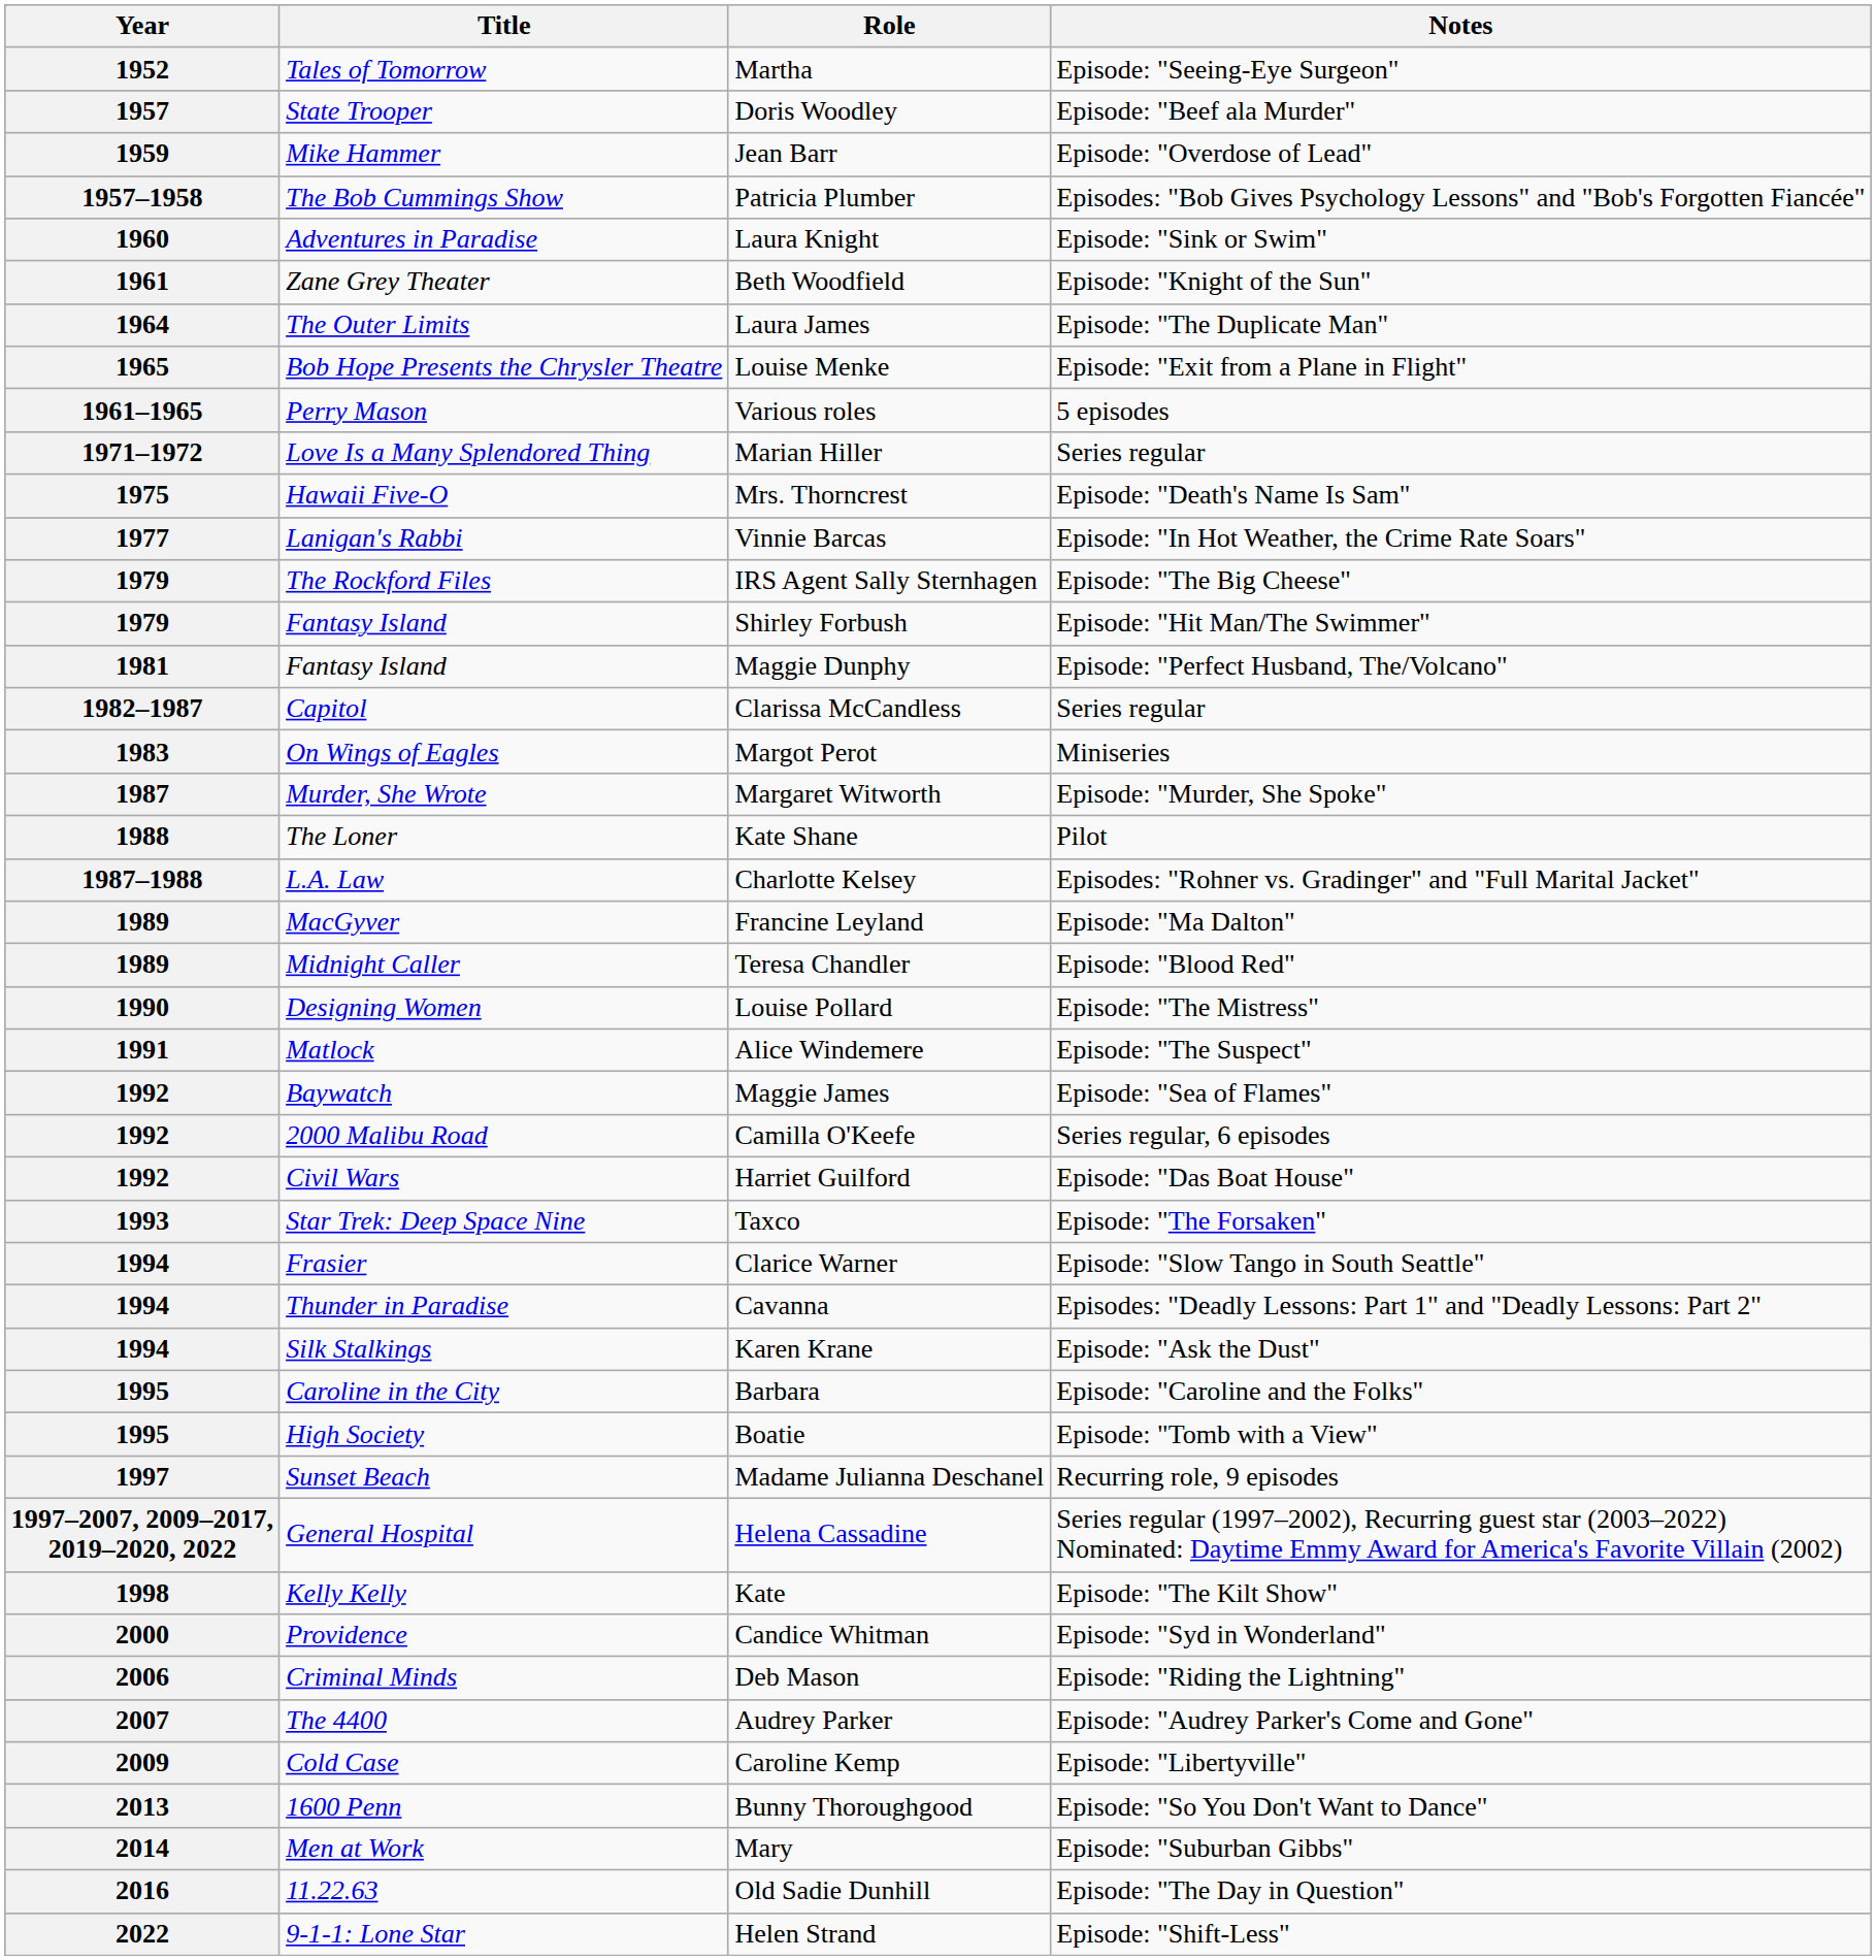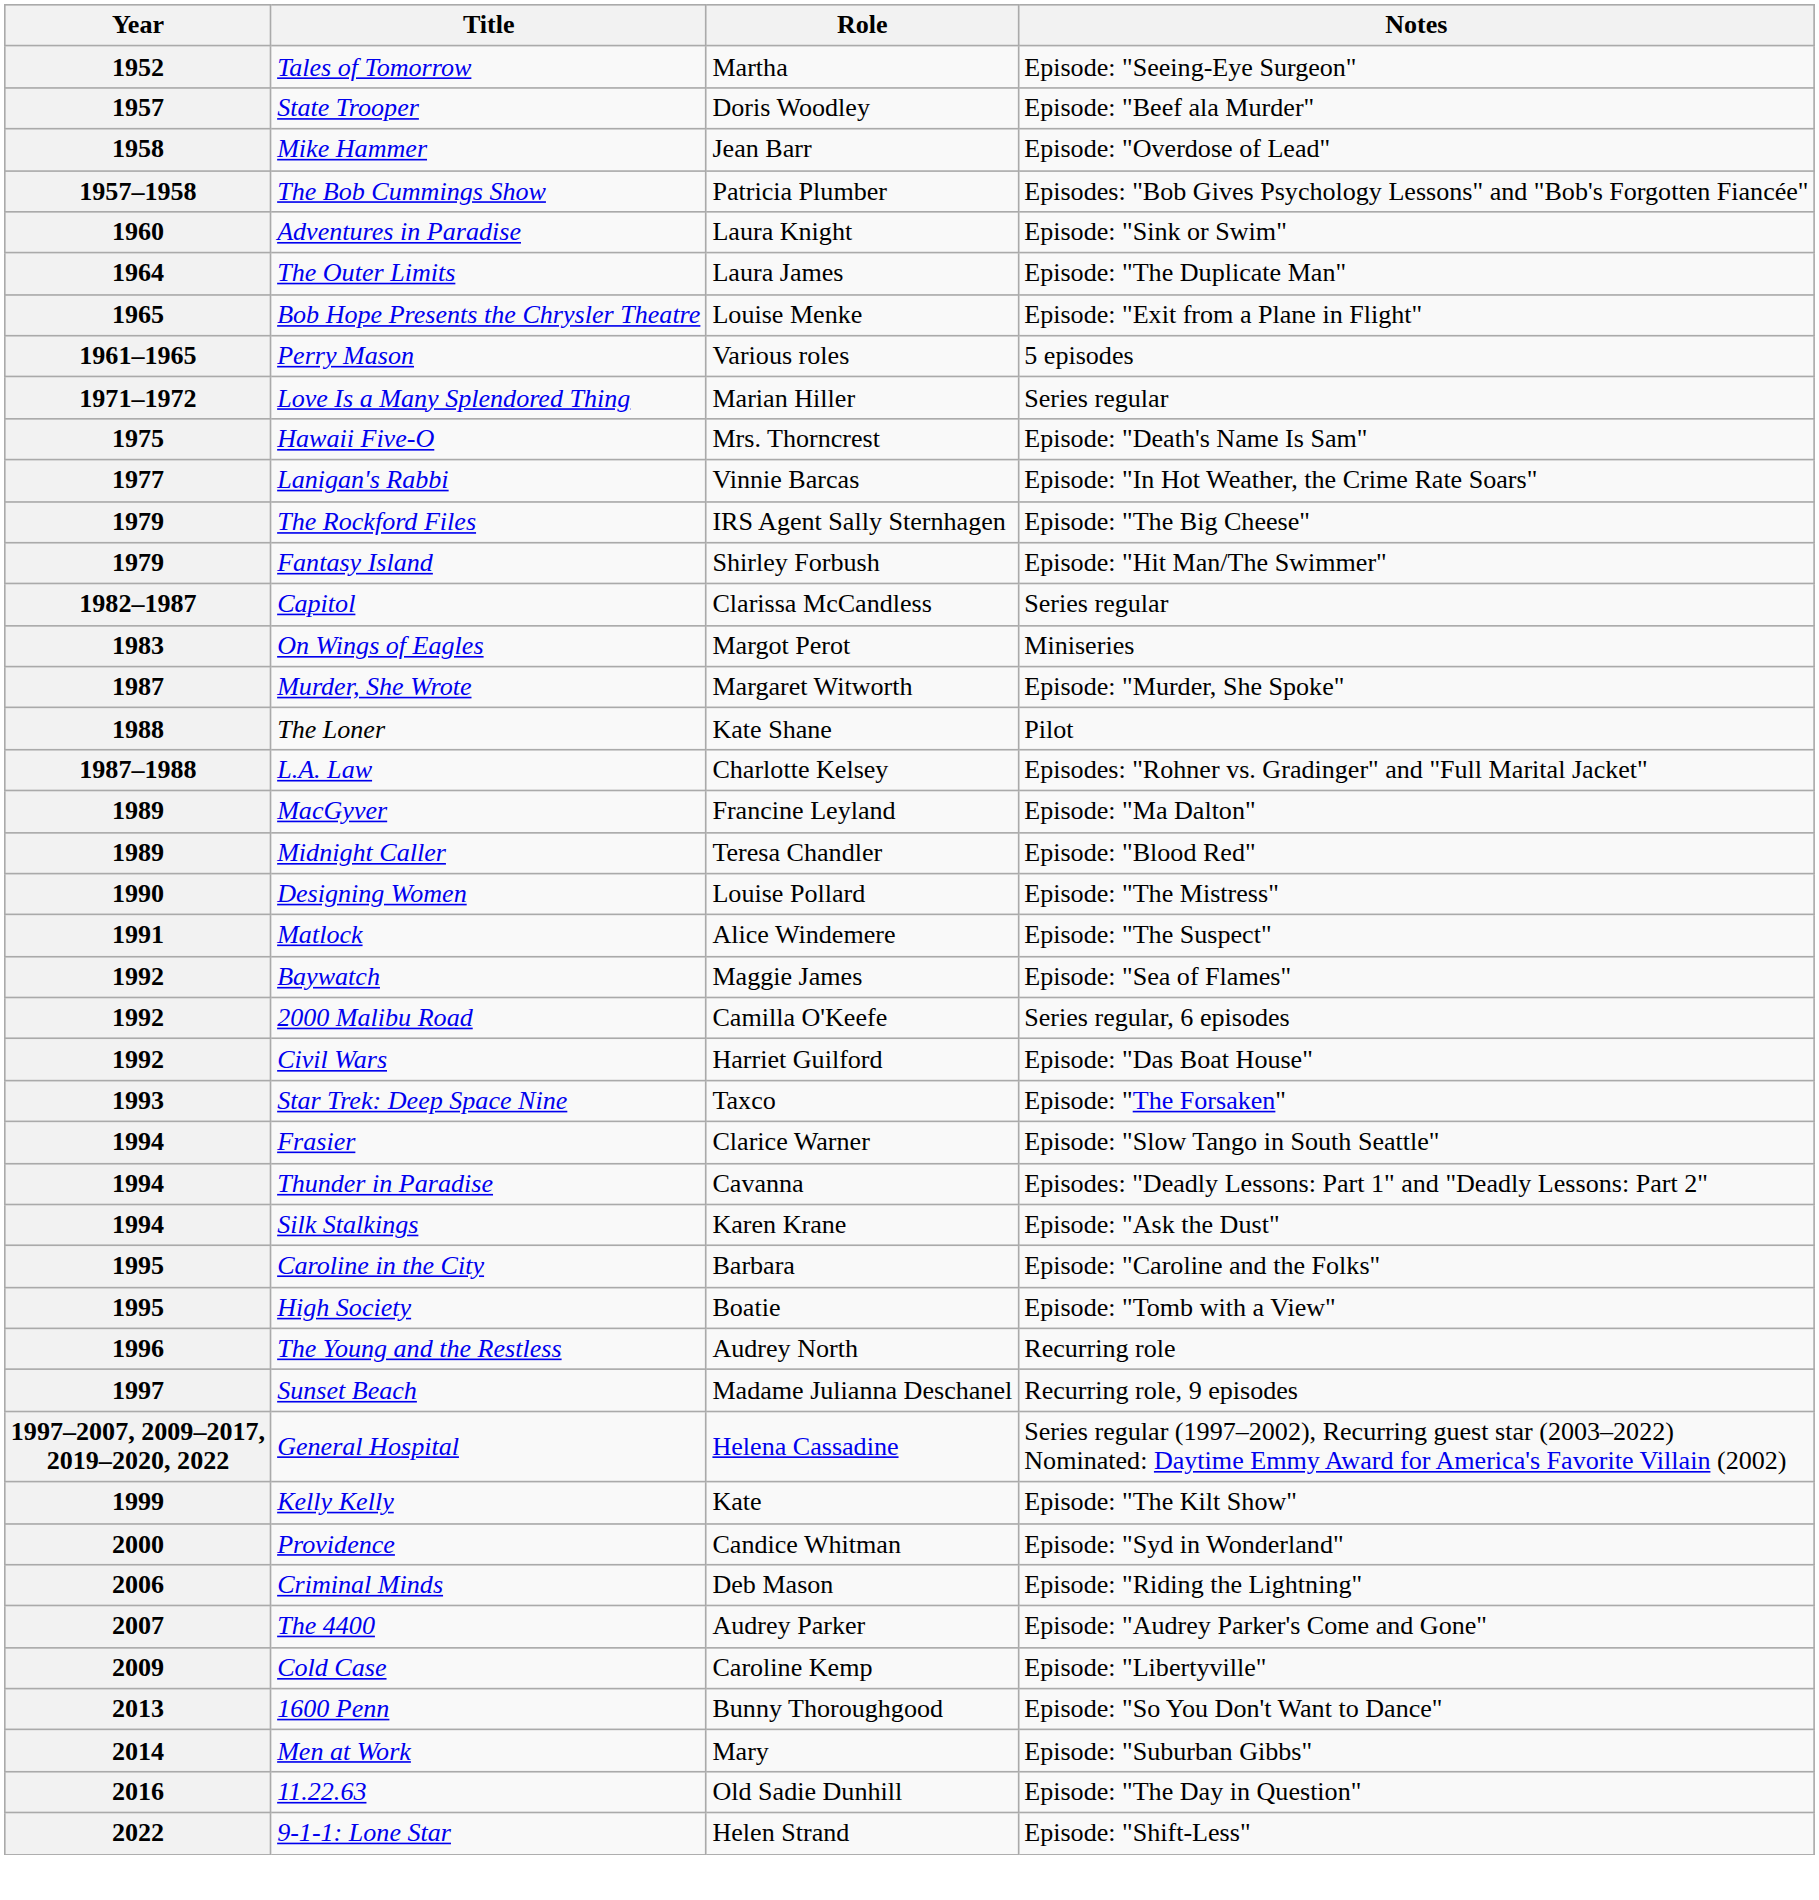Jean Barr | Year: 1959 -> 1958
- row: 1961 | Zane Grey Theater | Beth Woodfield | Episode: "Knight of the Sun"
- row: 1981 | Fantasy Island | Maggie Dunphy | Episode: "Perfect Husband, The/Volcano"
+ row: 1996 | The Young and the Restless | Audrey North | Recurring role
Kate | Year: 1998 -> 1999
